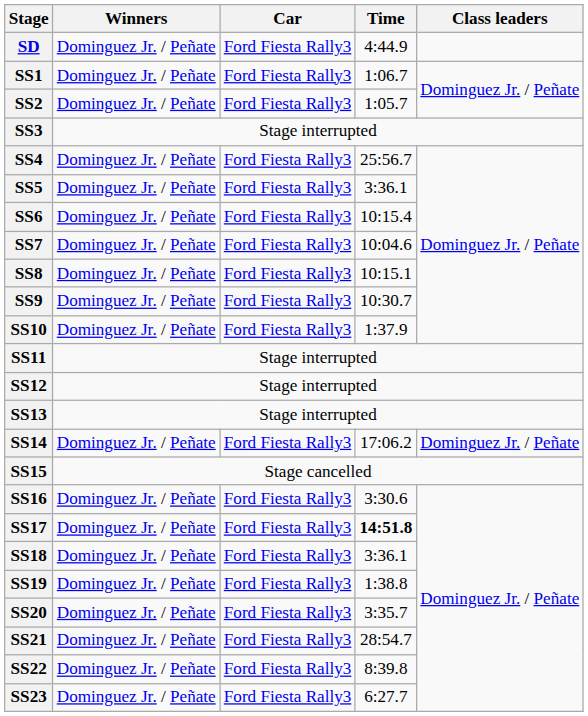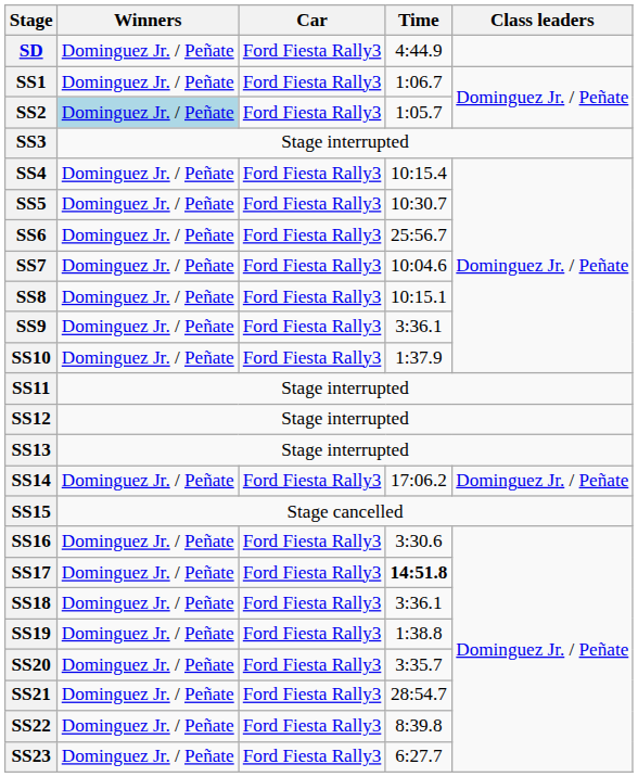SS2 | Winners: no background -> lightblue background
SS4 | Time: 25:56.7 -> 10:15.4
SS5 | Time: 3:36.1 -> 10:30.7
SS6 | Time: 10:15.4 -> 25:56.7
SS9 | Time: 10:30.7 -> 3:36.1
